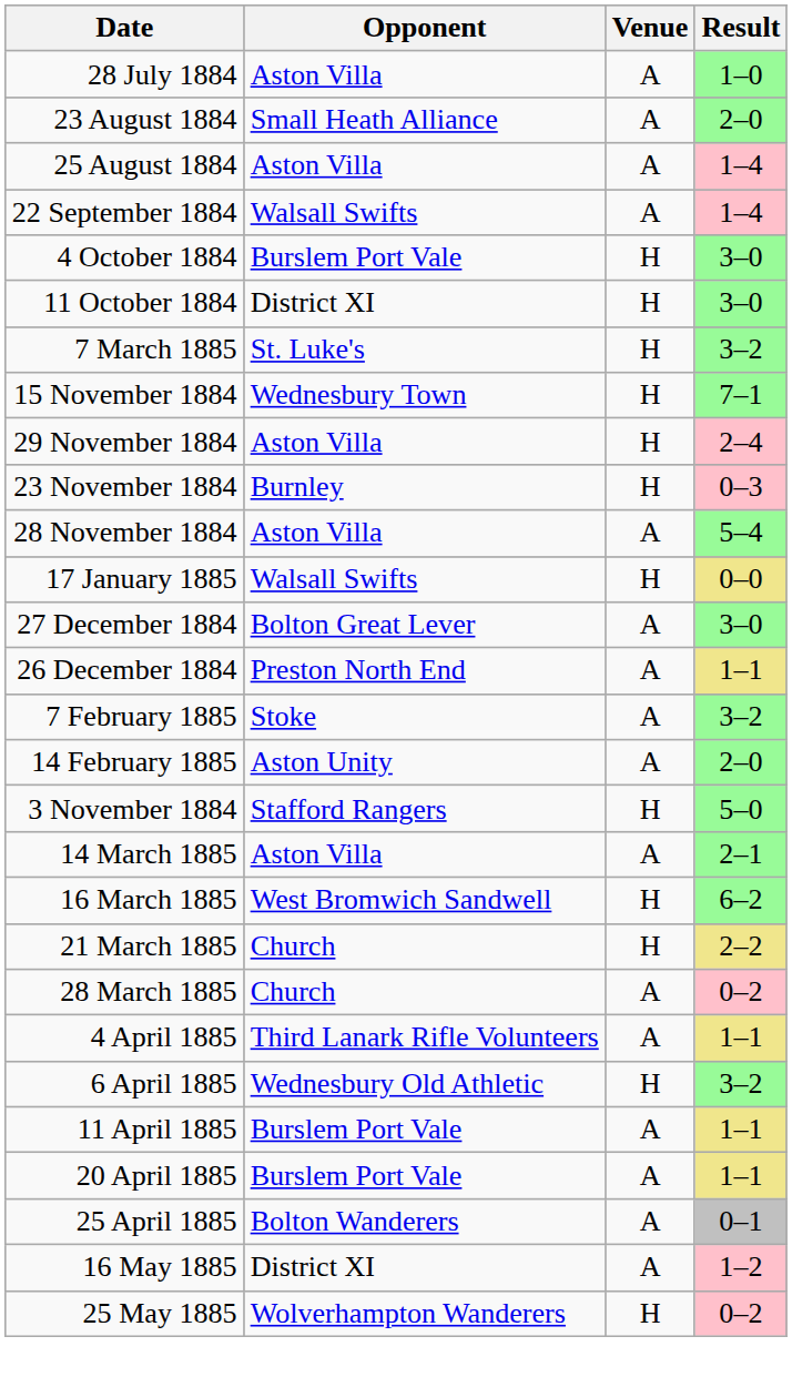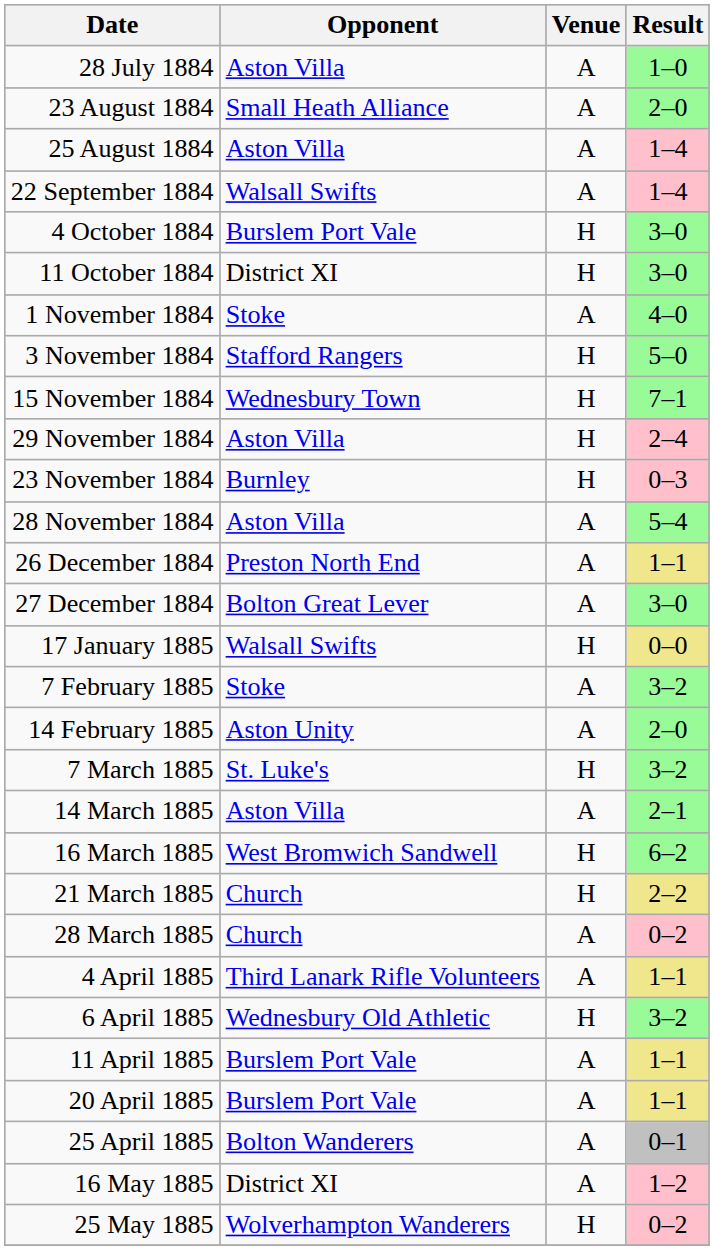+ row: 1 November 1884 | Stoke | A | 4–0
rows swapped: 3 November 1884 <-> 7 March 1885
rows swapped: 26 December 1884 <-> 17 January 1885
